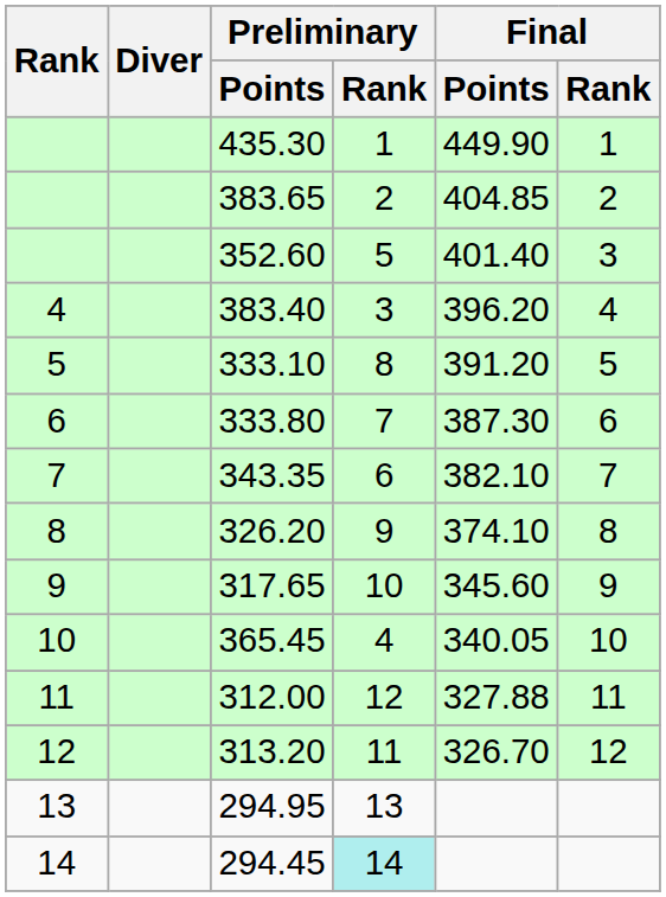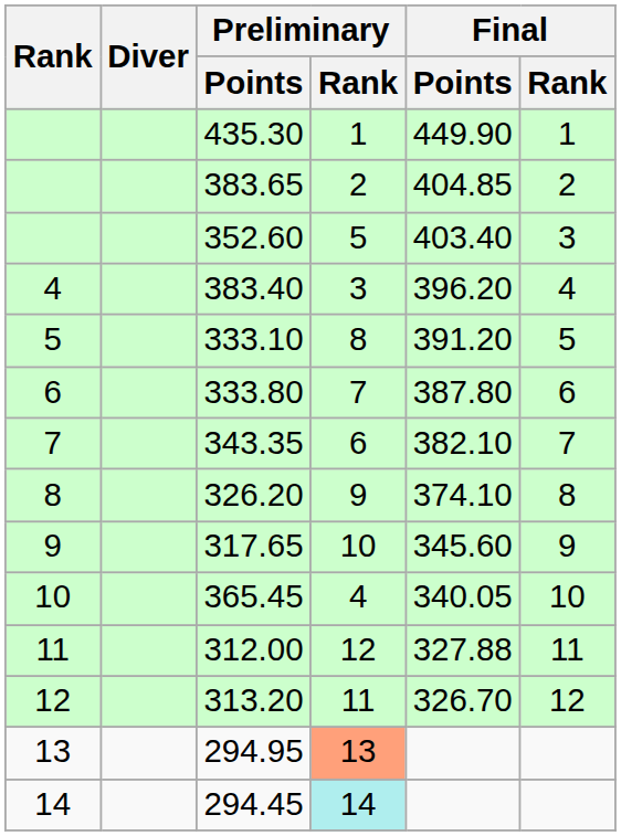352.60 | Final / Points: 401.40 -> 403.40
333.80 | Final / Points: 387.30 -> 387.80
294.95 | Preliminary / Rank: no background -> lightsalmon background
